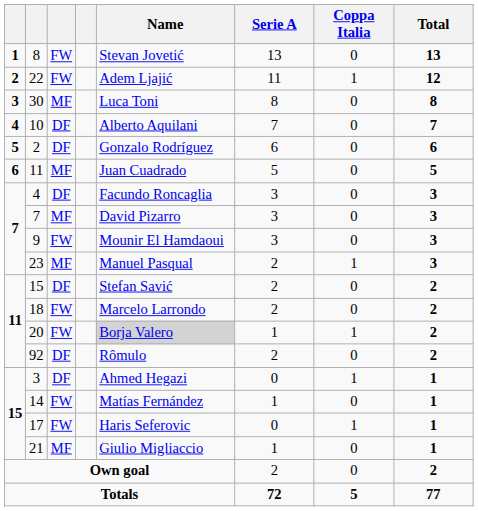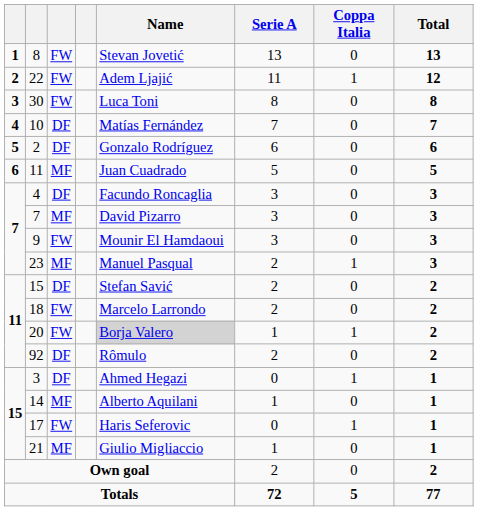30 | column 3: MF -> FW
10 | Name: Alberto Aquilani -> Matías Fernández
14 | column 3: FW -> MF
14 | Name: Matías Fernández -> Alberto Aquilani
